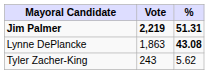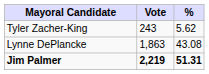rows swapped: Jim Palmer <-> Tyler Zacher-King
Lynne DePlancke | %: bold -> normal
